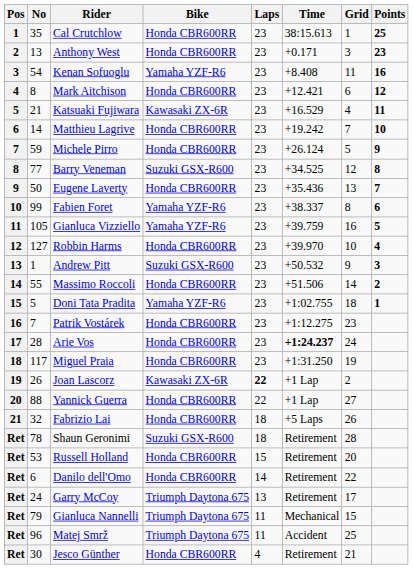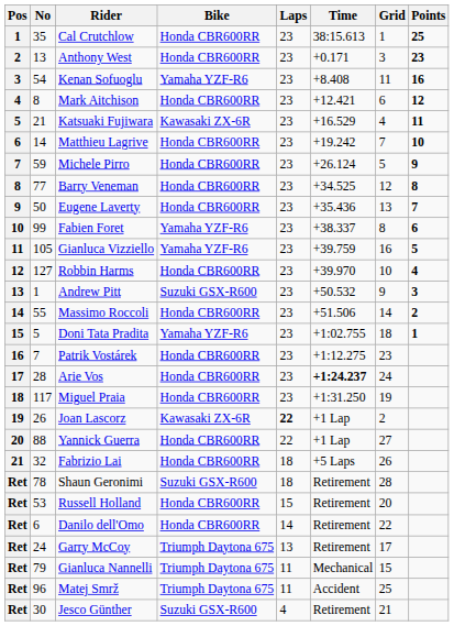Barry Veneman | Bike: Suzuki GSX-R600 -> Honda CBR600RR
Jesco Günther | Bike: Honda CBR600RR -> Suzuki GSX-R600
